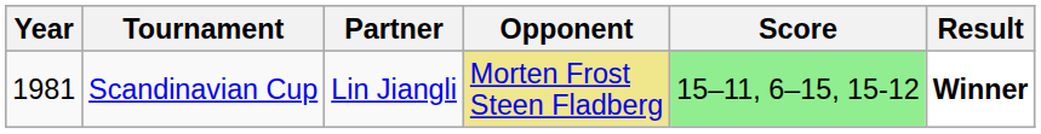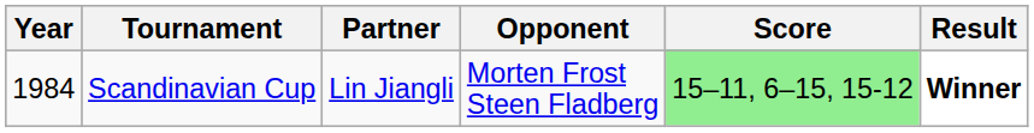Scandinavian Cup | Year: 1981 -> 1984
Scandinavian Cup | Opponent: khaki background -> no background
